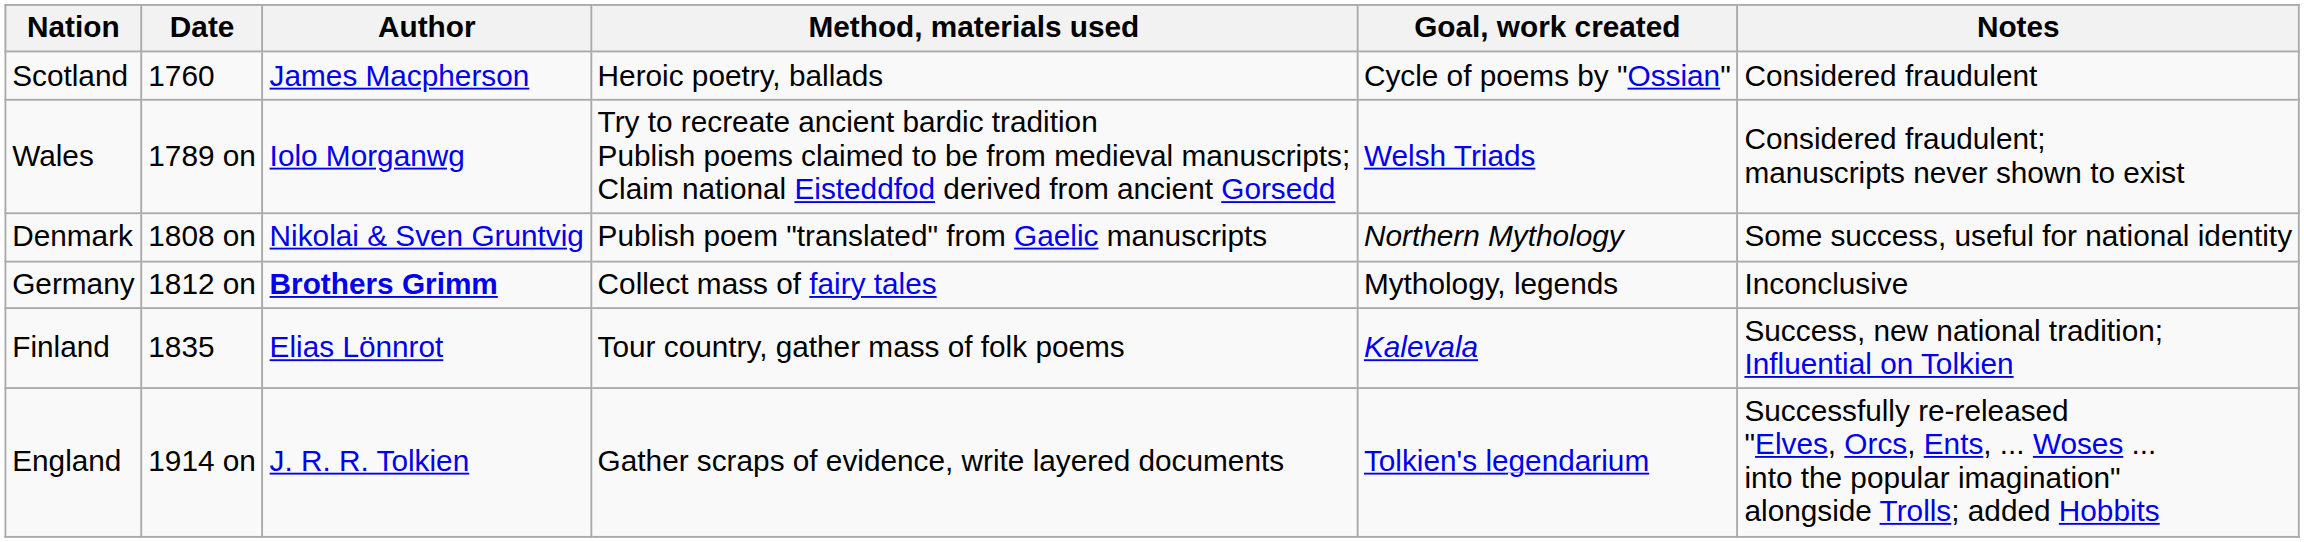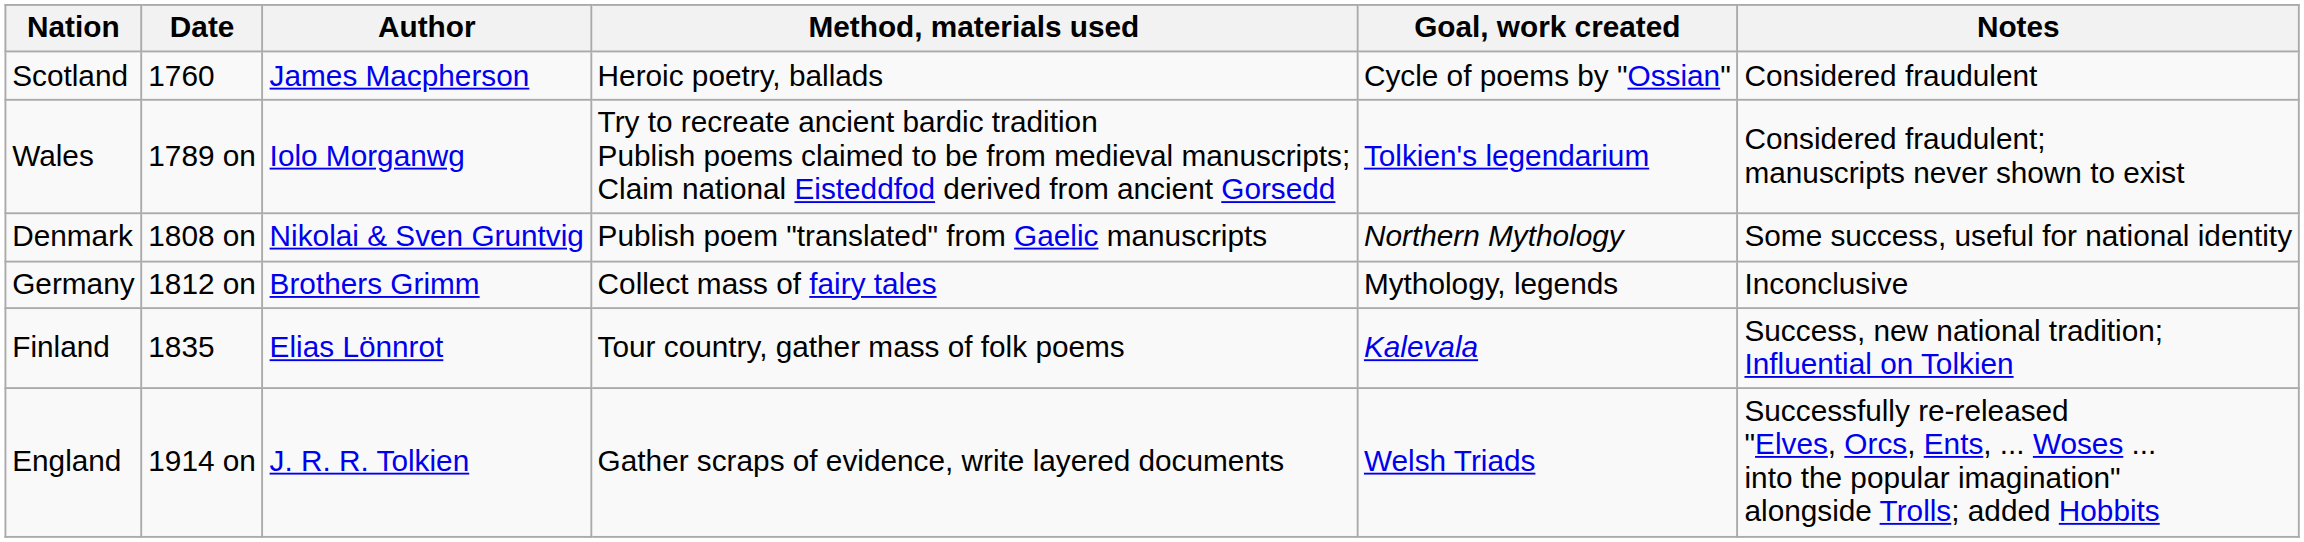Wales | Goal, work created: Welsh Triads -> Tolkien's legendarium
Germany | Author: bold -> normal
England | Goal, work created: Tolkien's legendarium -> Welsh Triads
